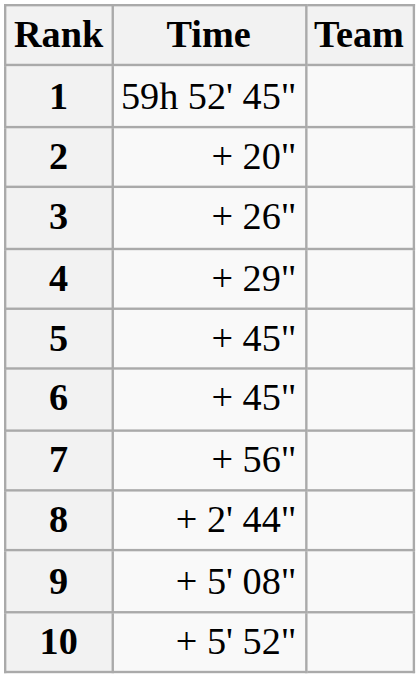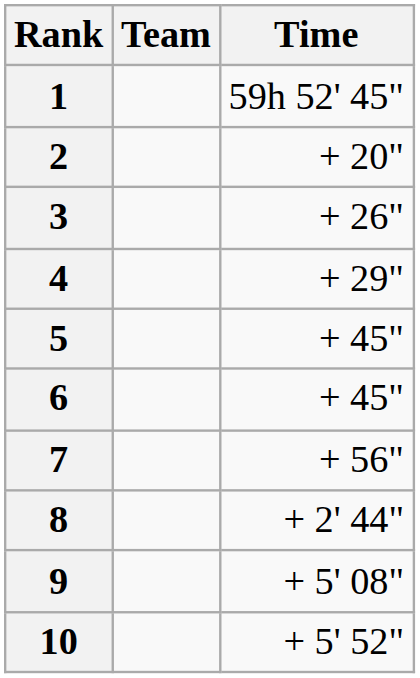columns swapped: Team <-> Time
